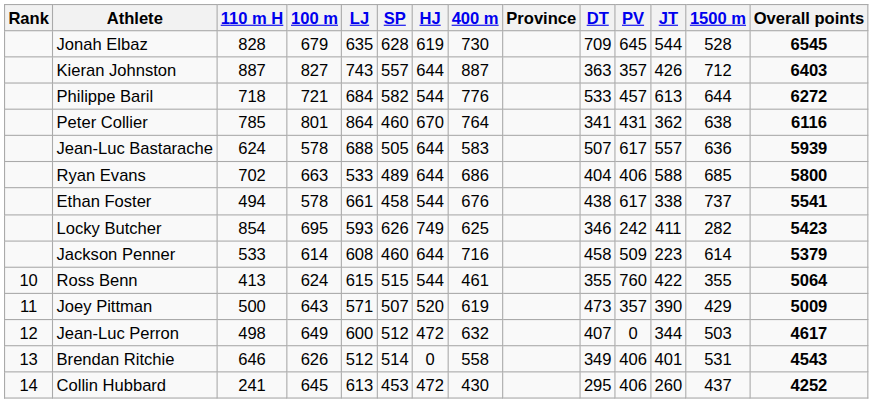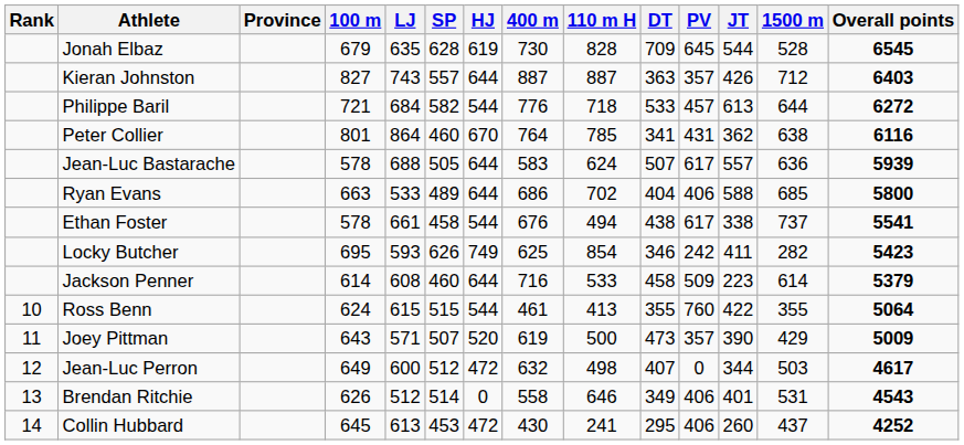columns swapped: Province <-> 110 m H
